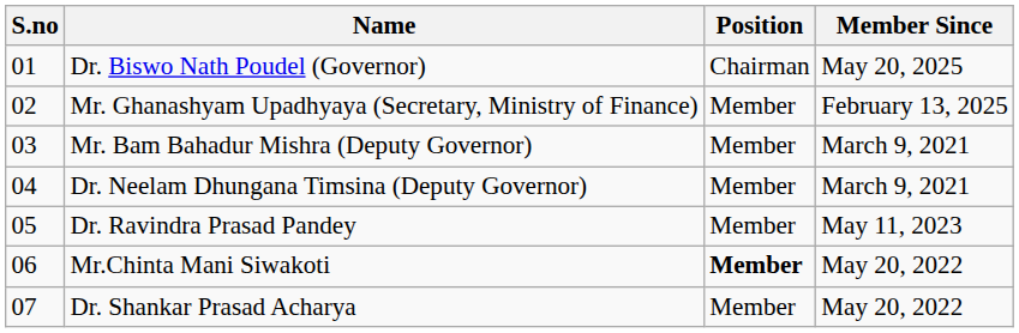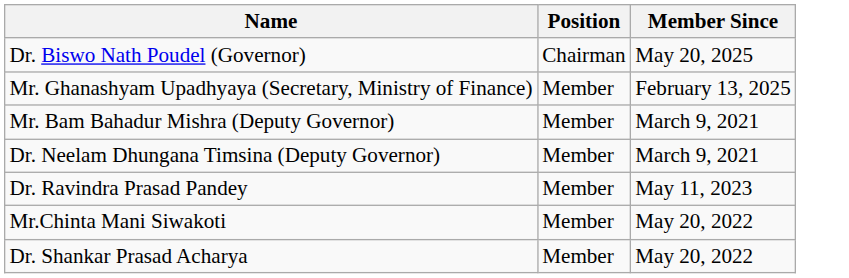- column: S.no | 01 | 02 | 03 | 04 | 05 | 06 | 07
Mr.Chinta Mani Siwakoti | Position: bold -> normal
